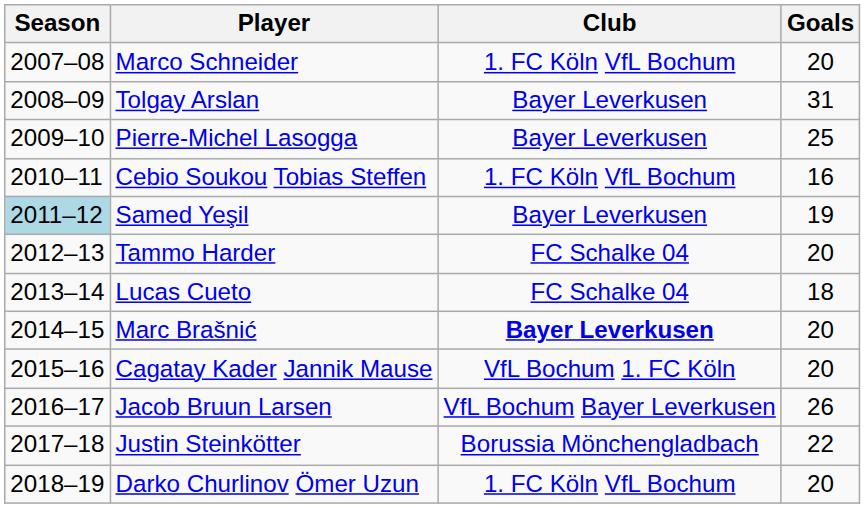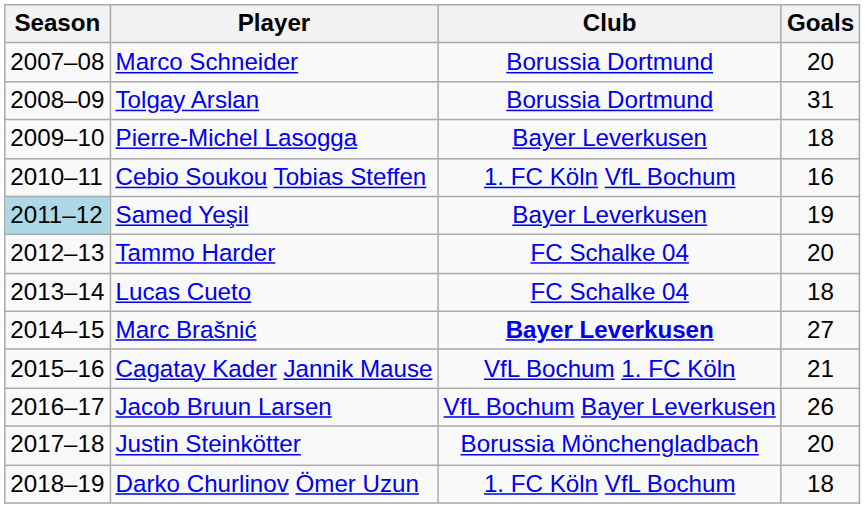Marco Schneider | Club: 1. FC Köln VfL Bochum -> Borussia Dortmund
Tolgay Arslan | Club: Bayer Leverkusen -> Borussia Dortmund
Pierre-Michel Lasogga | Goals: 25 -> 18
Marc Brašnić | Goals: 20 -> 27
Cagatay Kader Jannik Mause | Goals: 20 -> 21
Justin Steinkötter | Goals: 22 -> 20
Darko Churlinov Ömer Uzun | Goals: 20 -> 18
